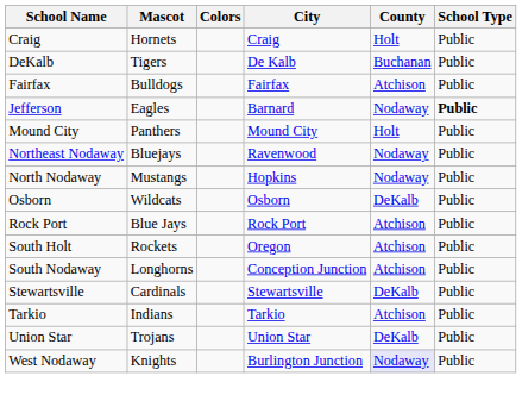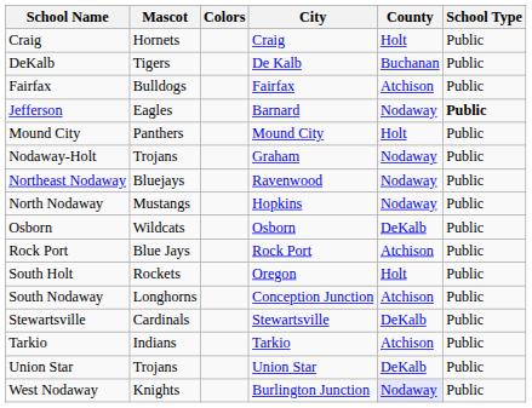+ row: Nodaway-Holt | Trojans | Graham | Nodaway | Public
South Holt | County: Atchison -> Holt
